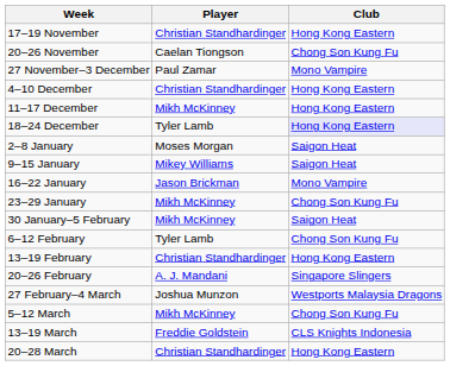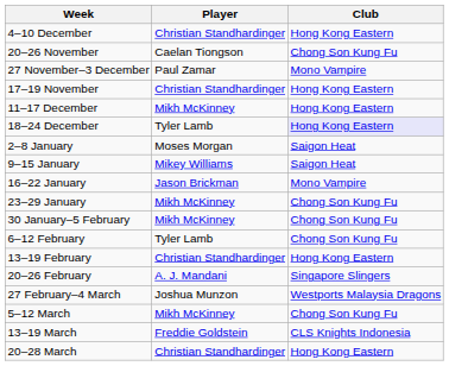rows swapped: 17–19 November <-> 4–10 December
30 January–5 February | Club: Saigon Heat -> Chong Son Kung Fu
